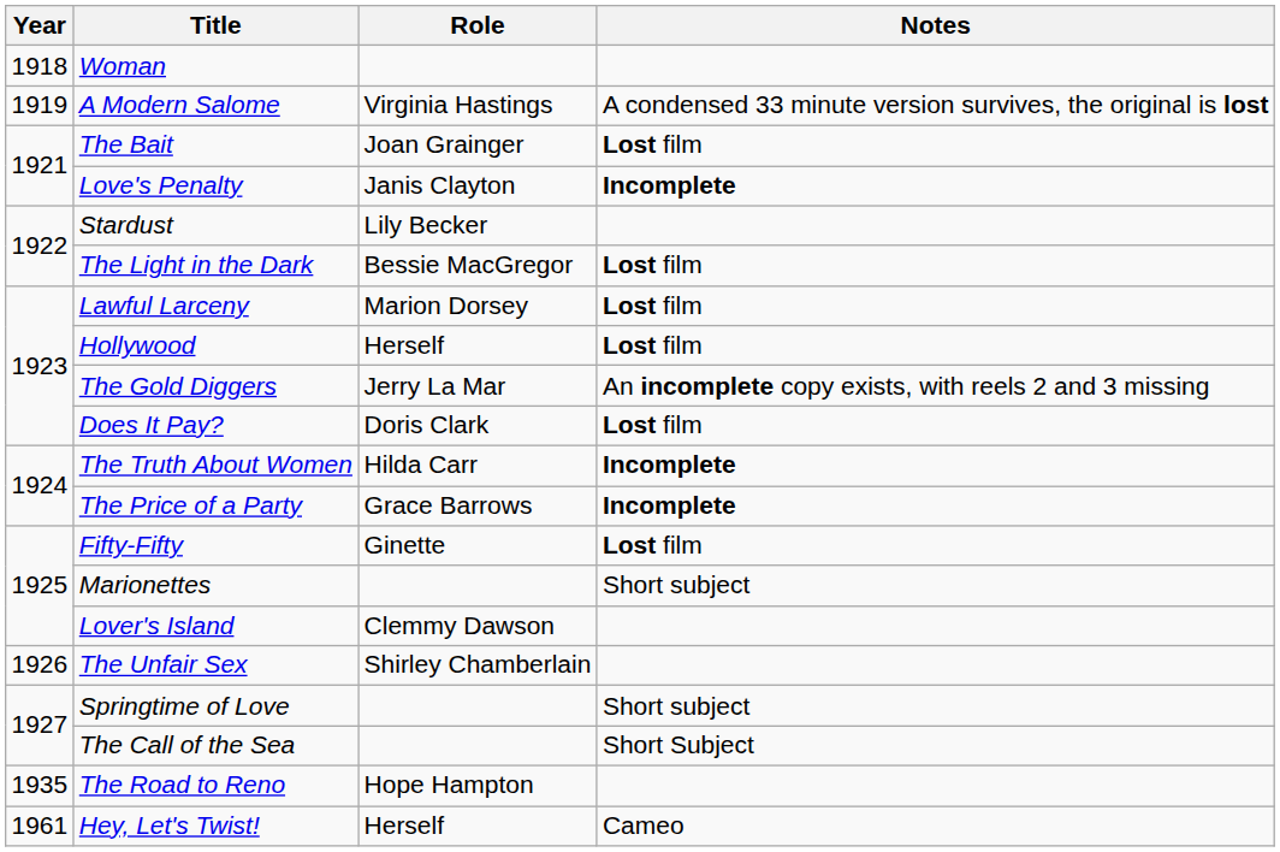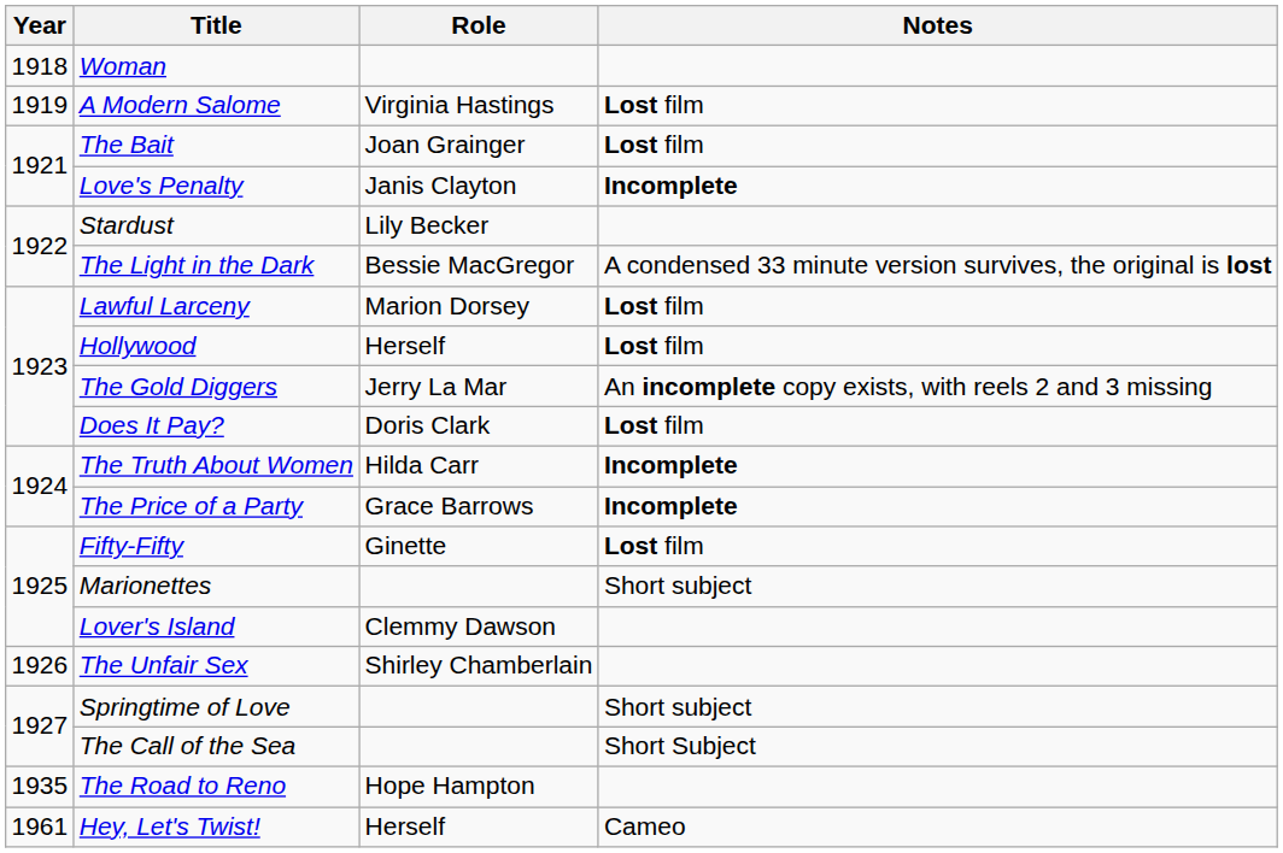A Modern Salome | Notes: A condensed 33 minute version survives, the original is lost -> Lost film
The Light in the Dark | Notes: Lost film -> A condensed 33 minute version survives, the original is lost
